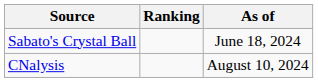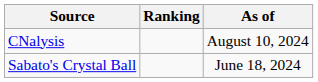rows swapped: CNalysis <-> Sabato's Crystal Ball
